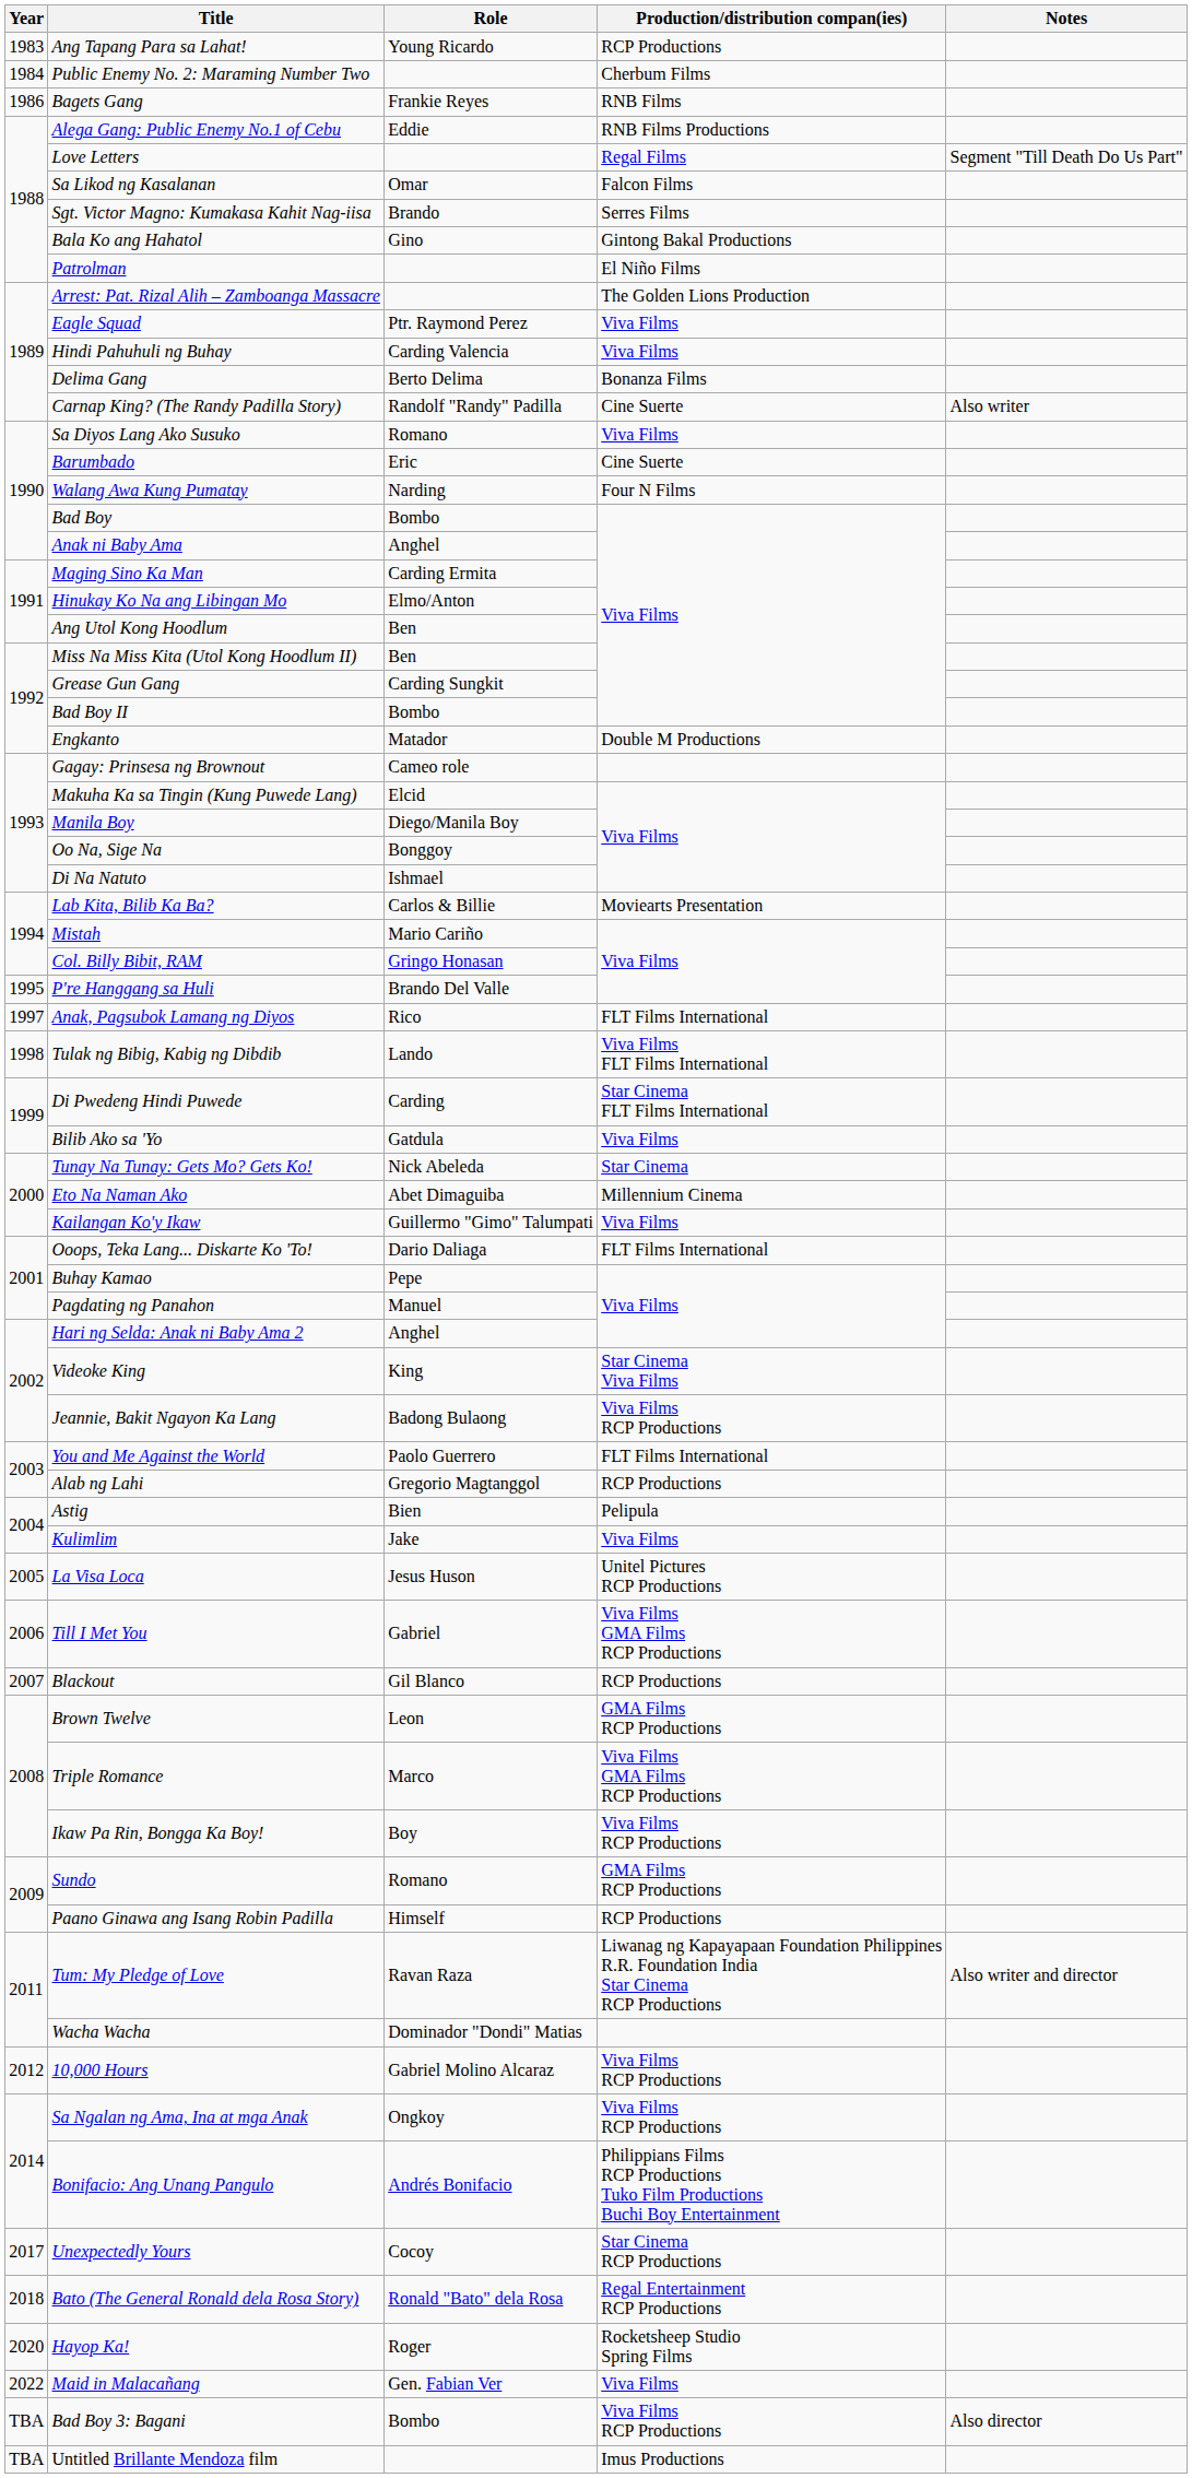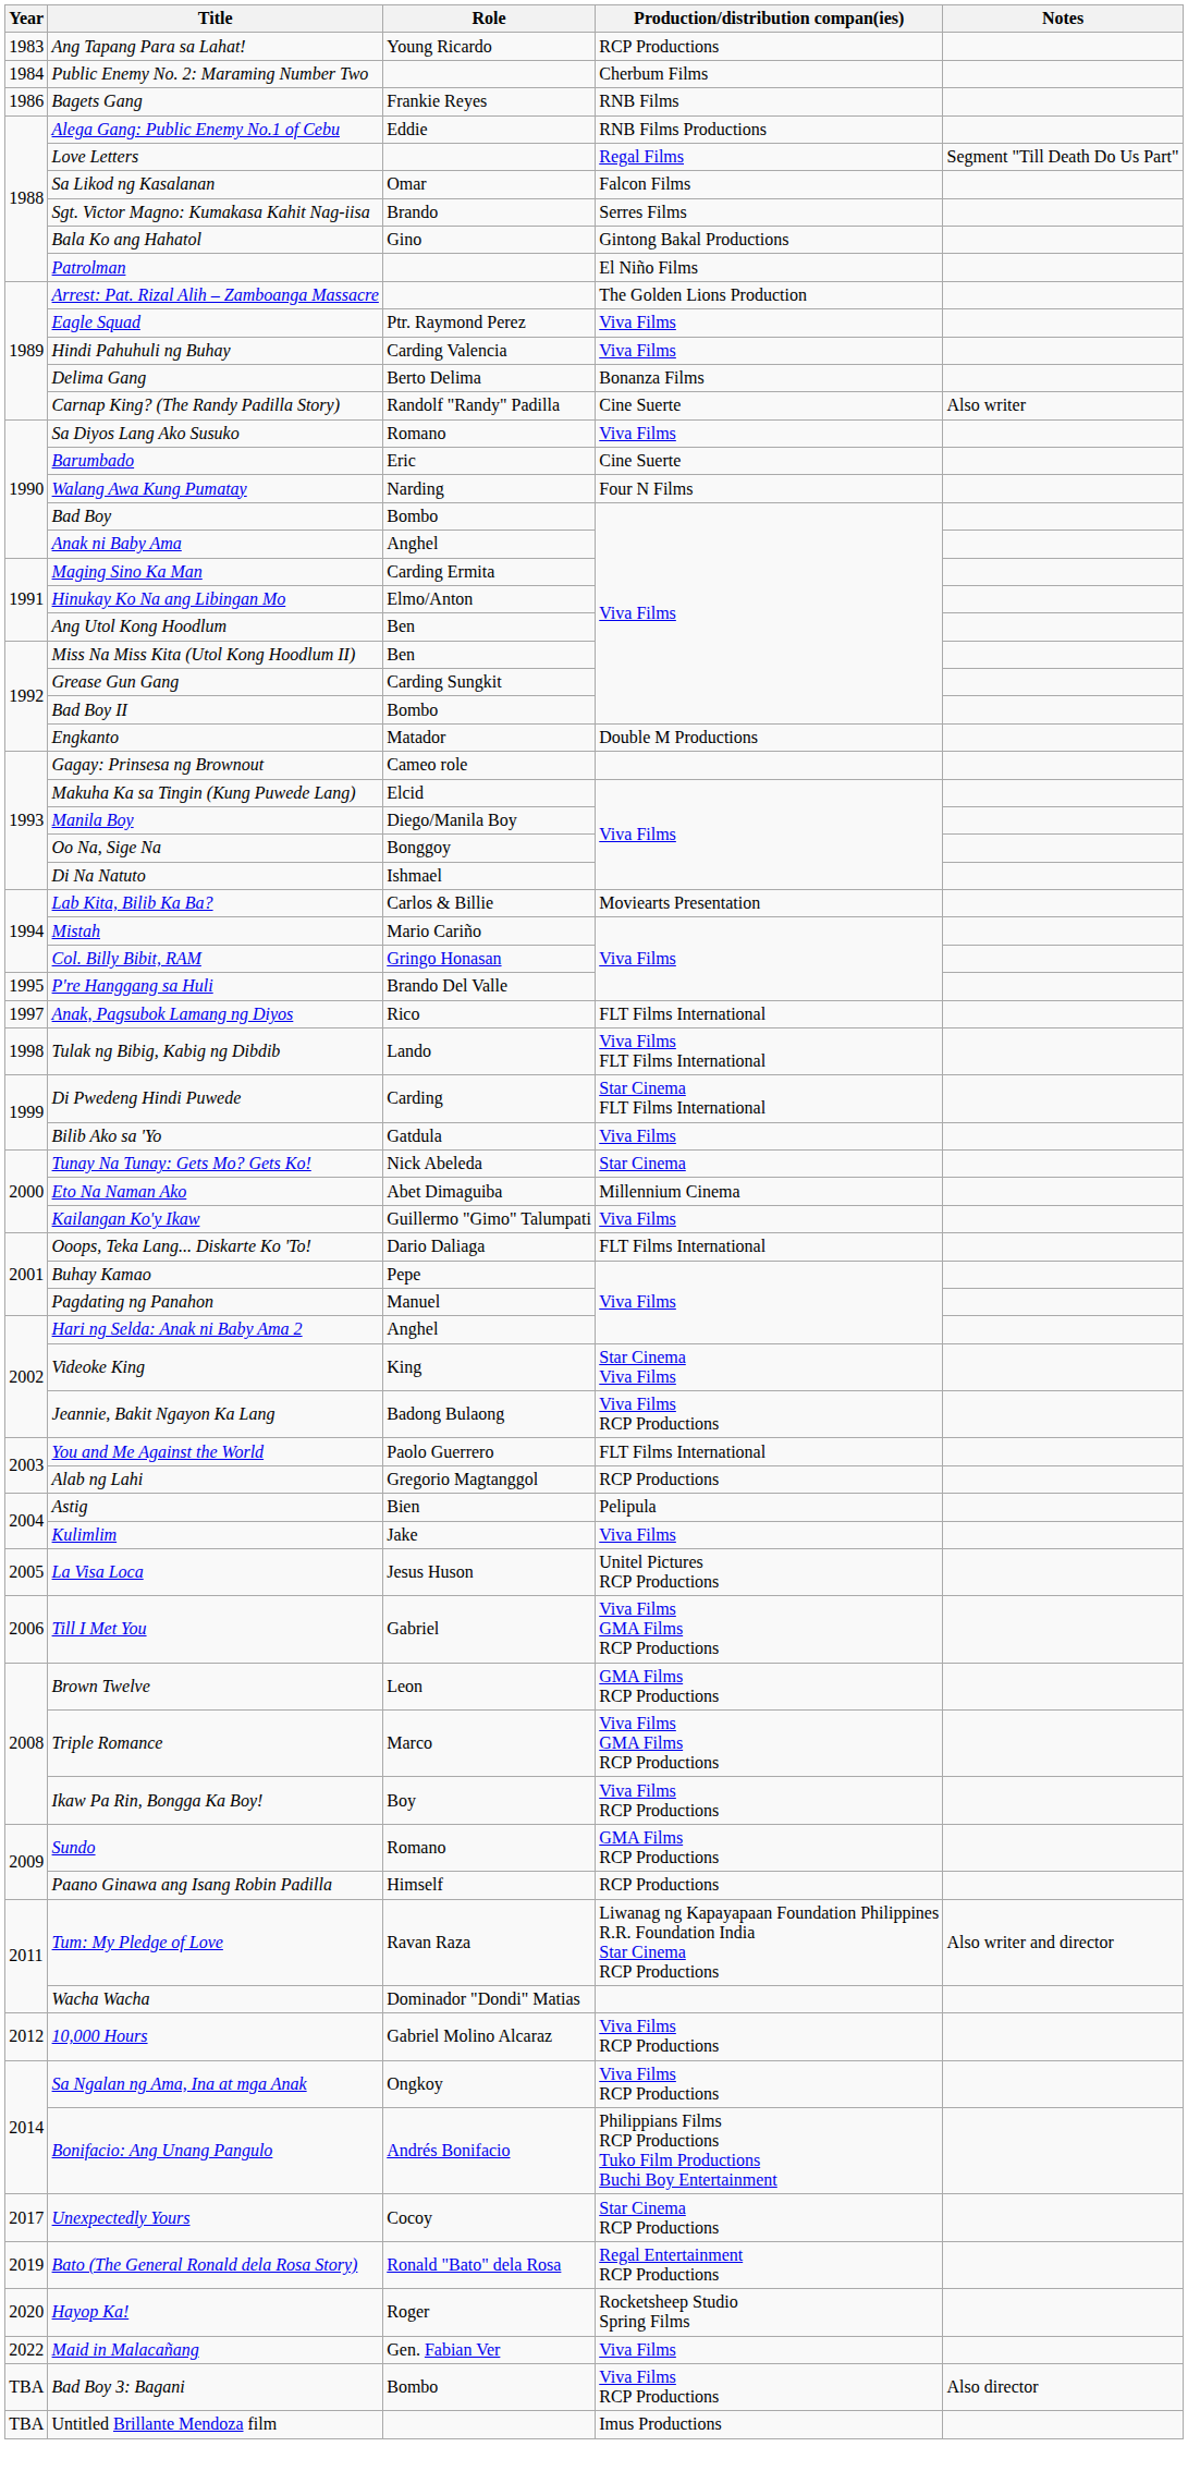- row: 2007 | Blackout | Gil Blanco | RCP Productions
Bato (The General Ronald dela Rosa Story) | Year: 2018 -> 2019
